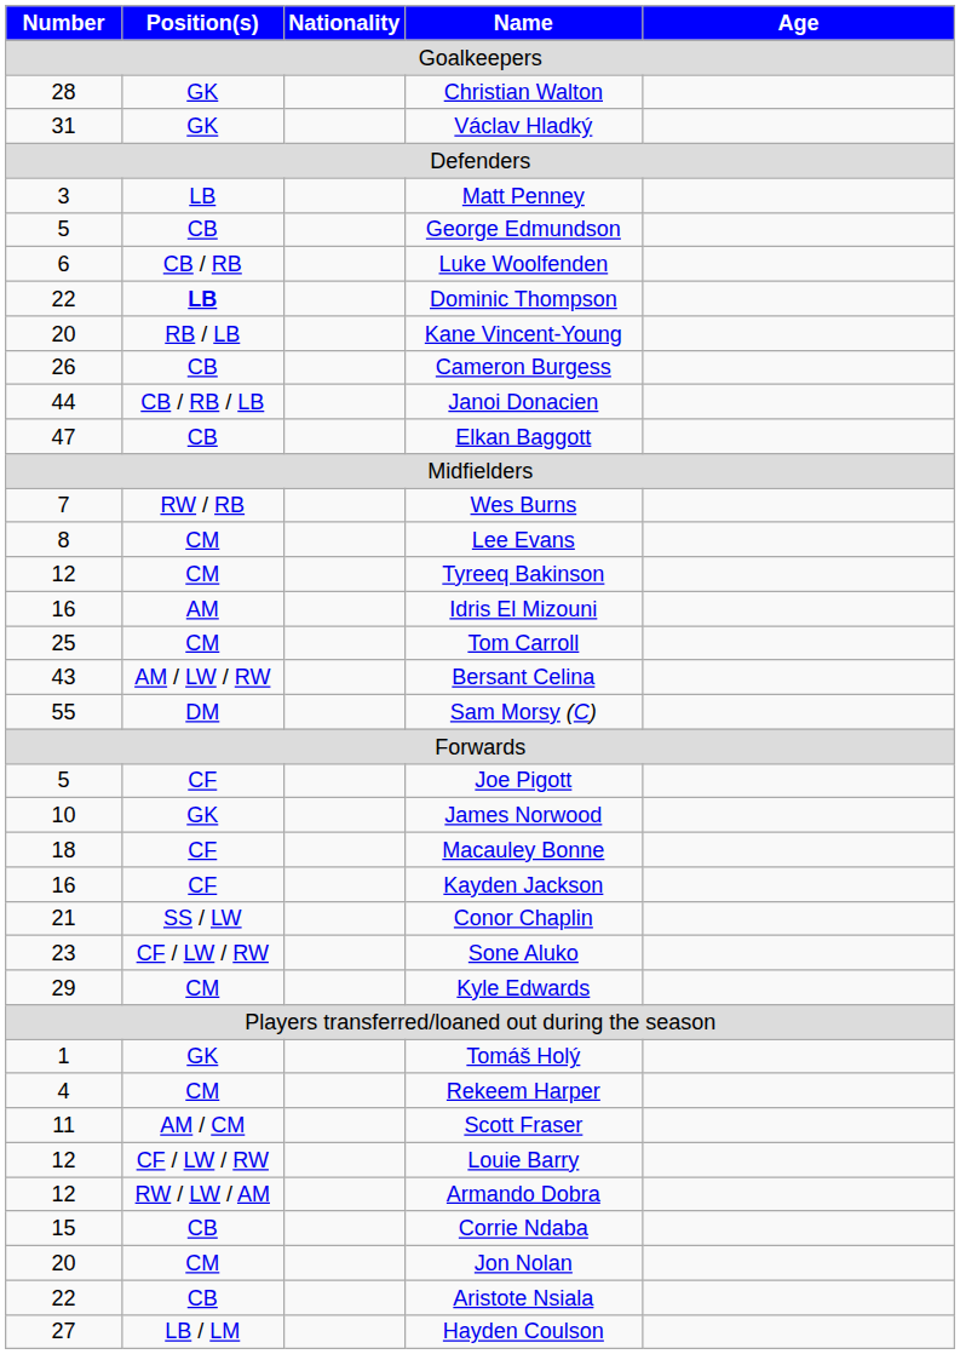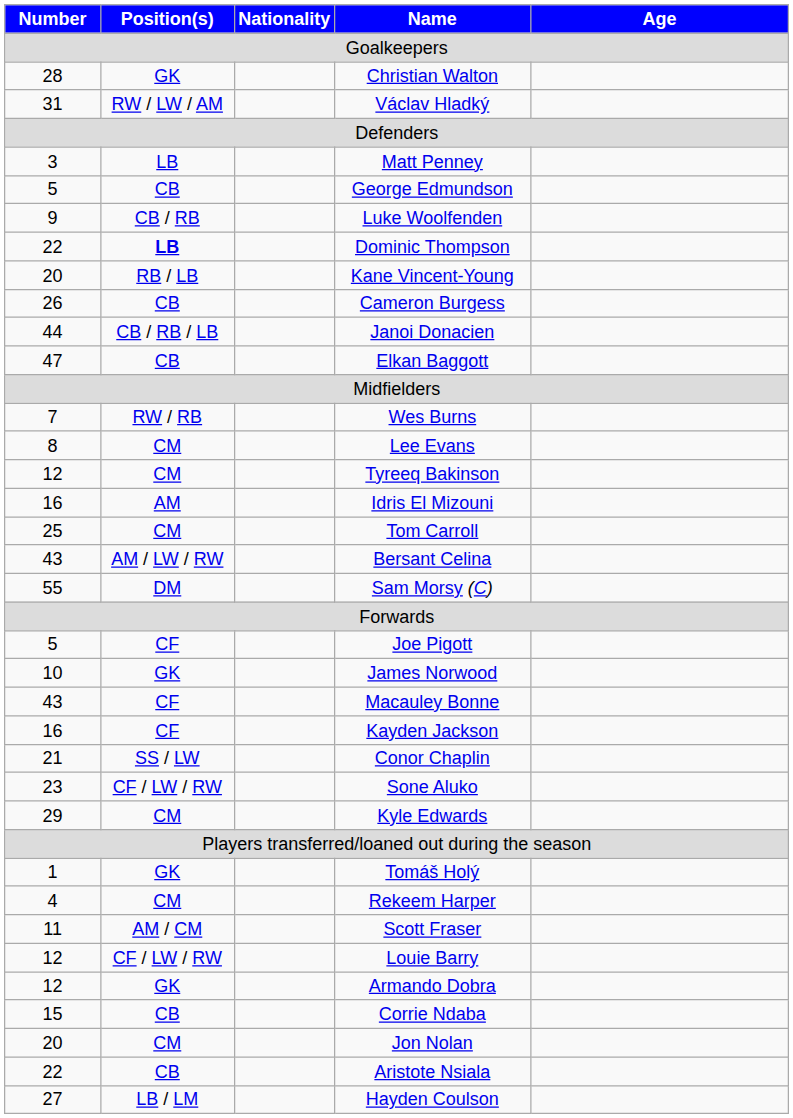Václav Hladký | Position(s): GK -> RW / LW / AM
Luke Woolfenden | Number: 6 -> 9
Macauley Bonne | Number: 18 -> 43
Armando Dobra | Position(s): RW / LW / AM -> GK
